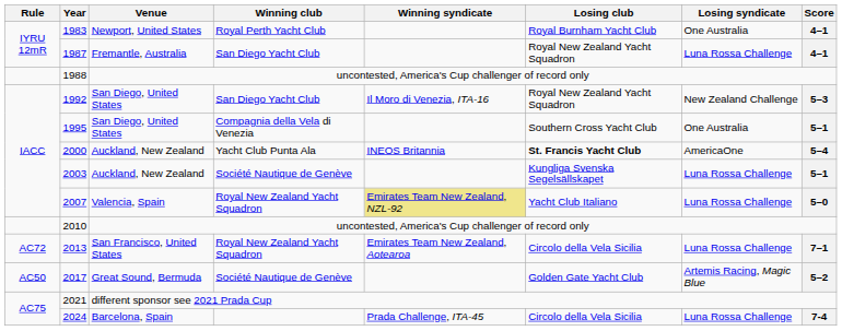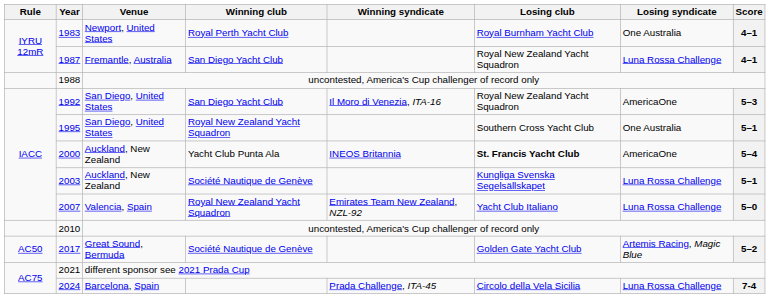1992 | Losing syndicate: New Zealand Challenge -> AmericaOne
1995 | Winning club: Compagnia della Vela di Venezia -> Royal New Zealand Yacht Squadron
2007 | Winning syndicate: khaki background -> no background
- row: AC72 | 2013 | San Francisco, United States | Royal New Zealand Yacht Squadron | Emirates Team New Zealand, Aotearoa | Circolo della Vela Sicilia | Luna Rossa Challenge | 7–1
